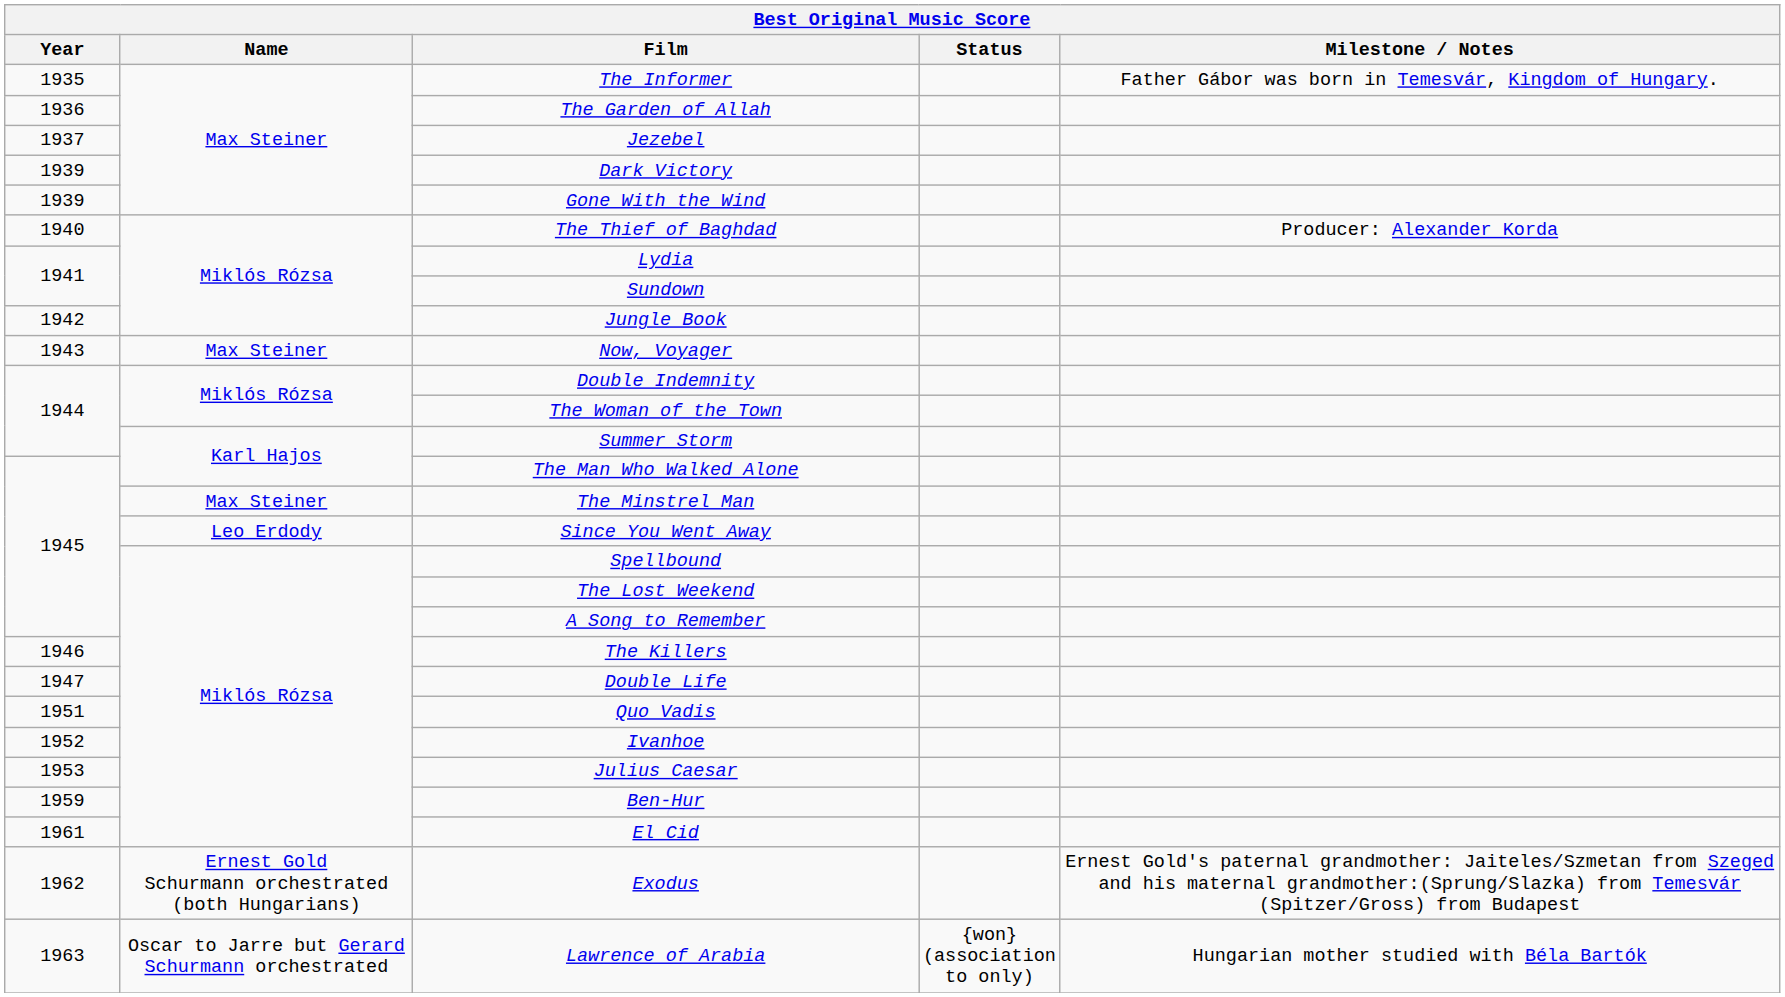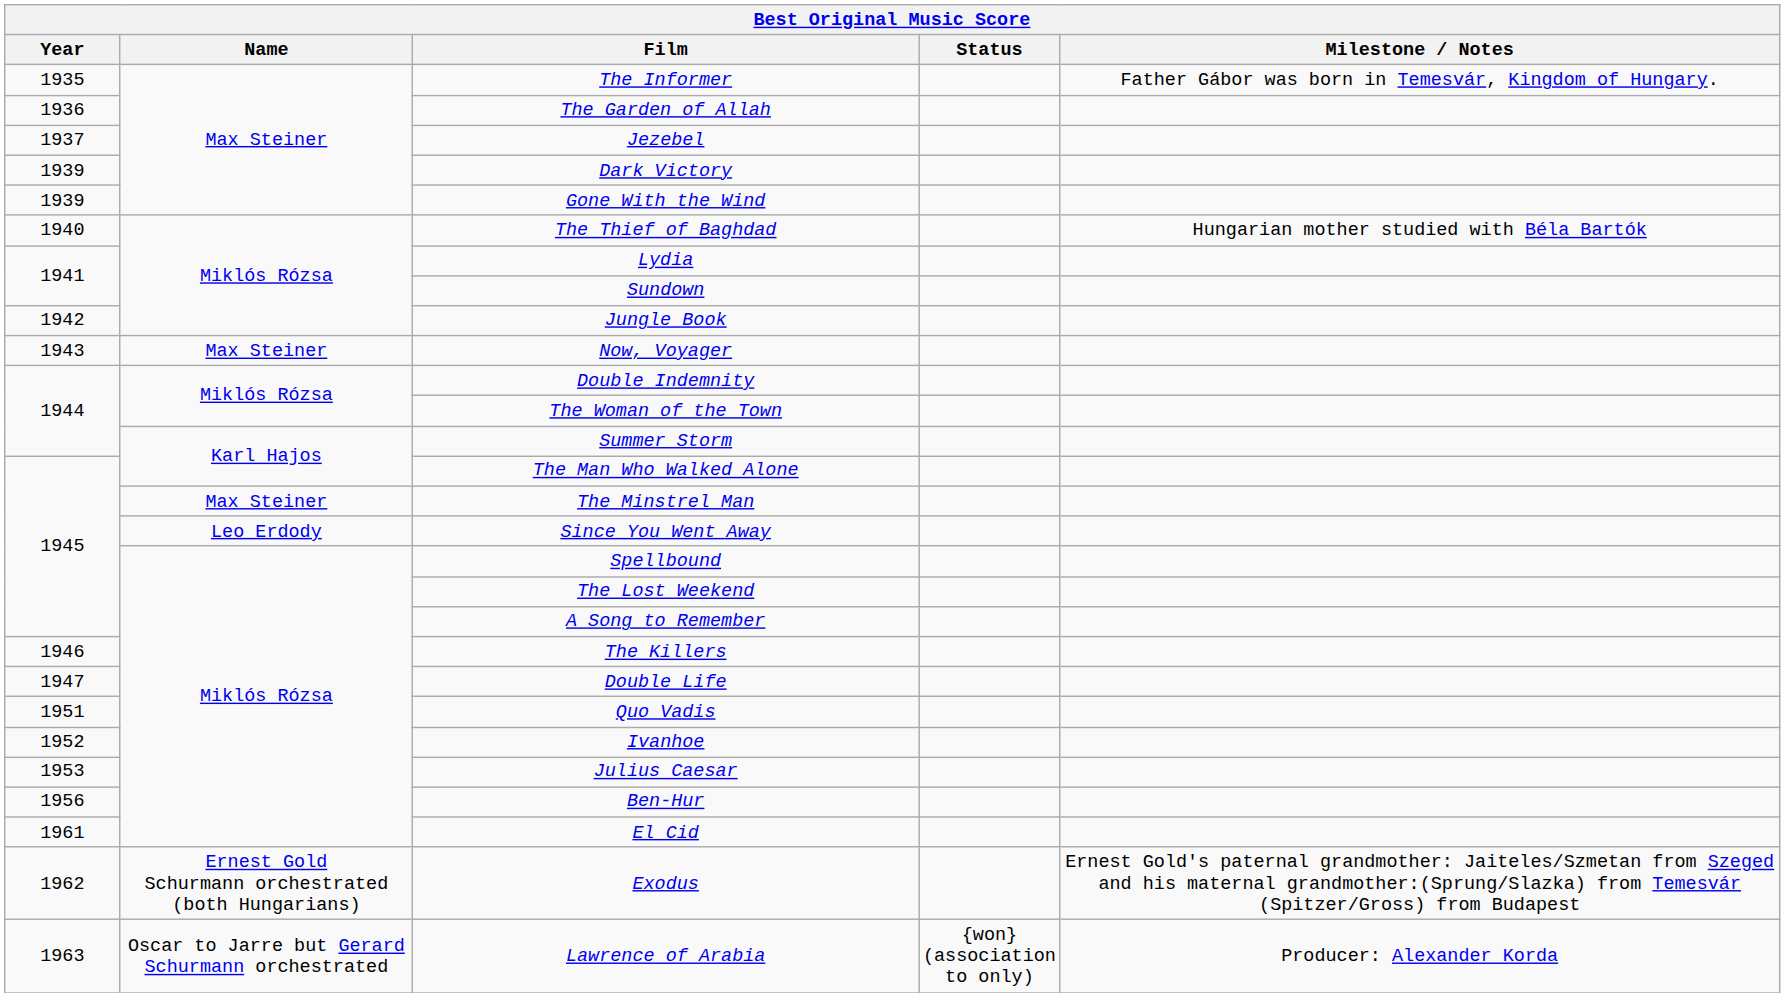The Thief of Baghdad | Milestone / Notes: Producer: Alexander Korda -> Hungarian mother studied with Béla Bartók
Ben-Hur | Year: 1959 -> 1956
Lawrence of Arabia | Milestone / Notes: Hungarian mother studied with Béla Bartók -> Producer: Alexander Korda
